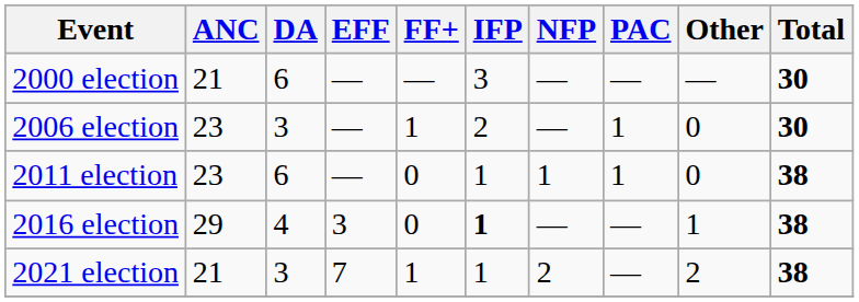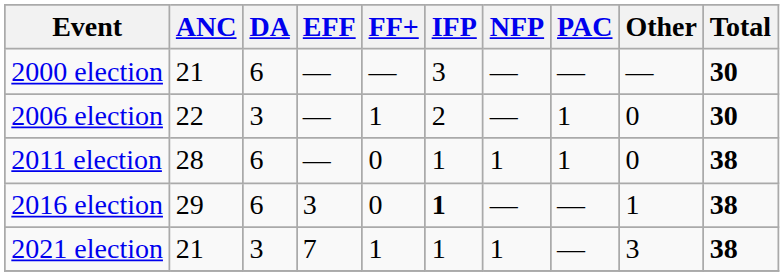2006 election | ANC: 23 -> 22
2011 election | ANC: 23 -> 28
2016 election | DA: 4 -> 6
2021 election | NFP: 2 -> 1
2021 election | Other: 2 -> 3
